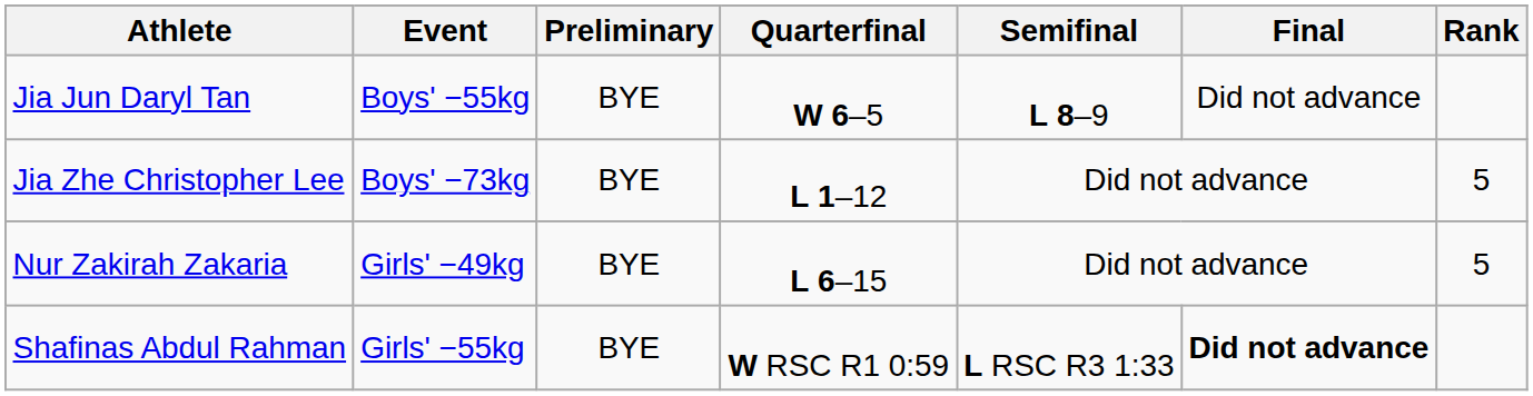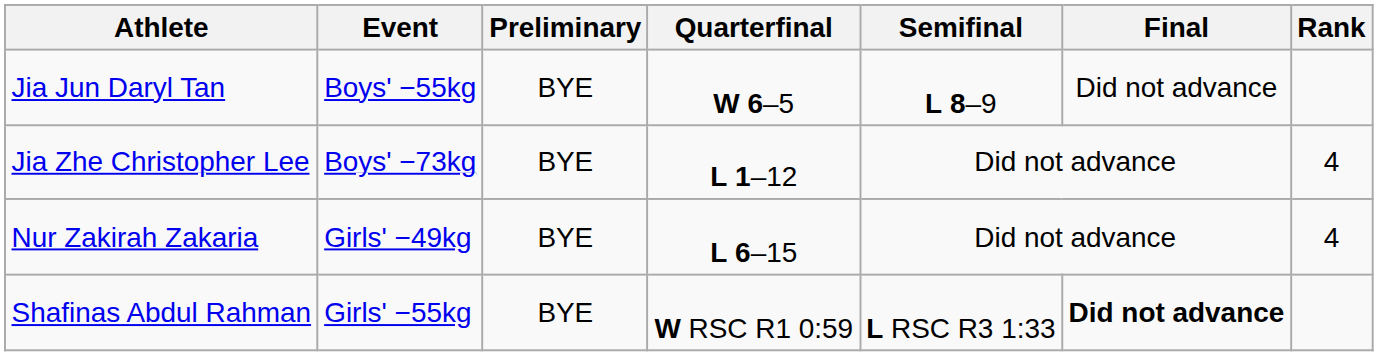Jia Zhe Christopher Lee | Rank: 5 -> 4
Nur Zakirah Zakaria | Rank: 5 -> 4
